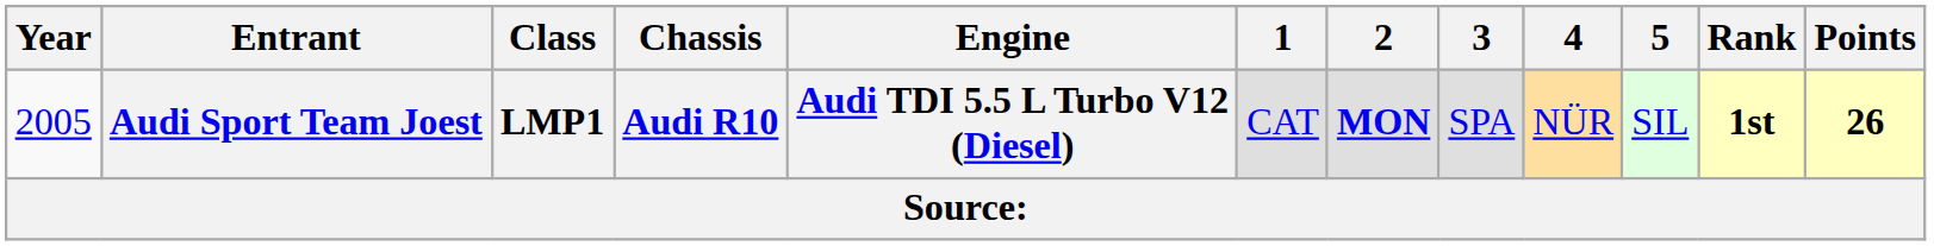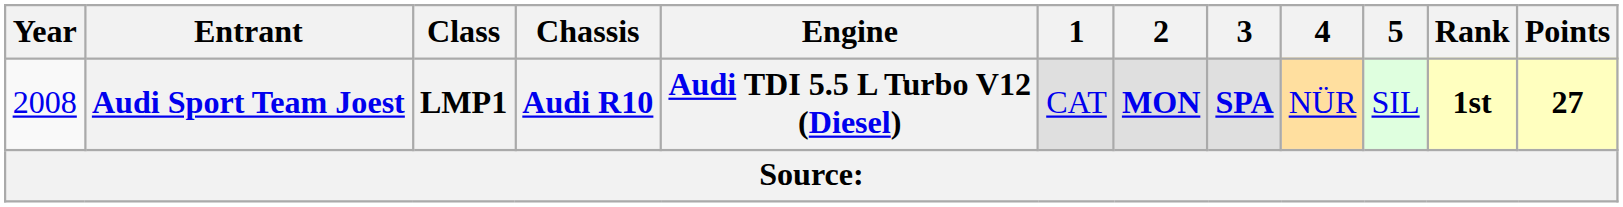Audi Sport Team Joest | Year: 2005 -> 2008
Audi Sport Team Joest | 3: normal -> bold
Audi Sport Team Joest | Points: 26 -> 27
